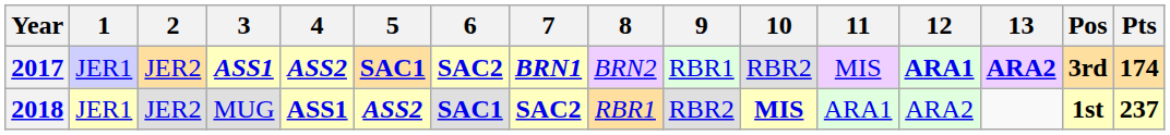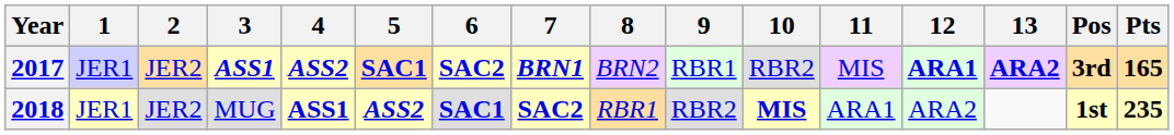2017 | Pts: 174 -> 165
2018 | Pts: 237 -> 235
